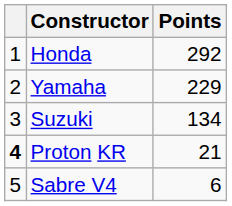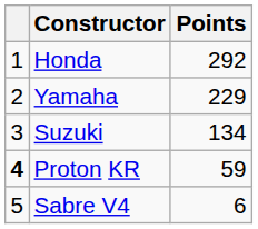Proton KR | Points: 21 -> 59
